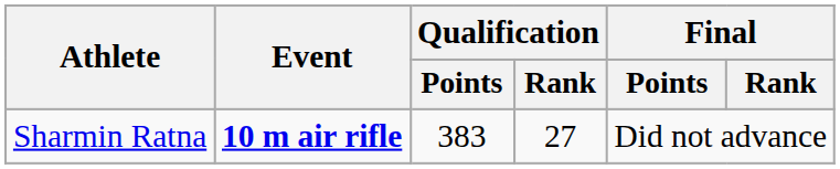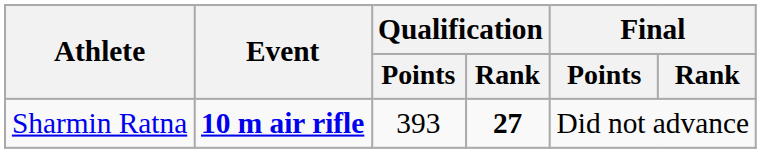Sharmin Ratna | Qualification / Points: 383 -> 393
Sharmin Ratna | Qualification / Rank: normal -> bold
